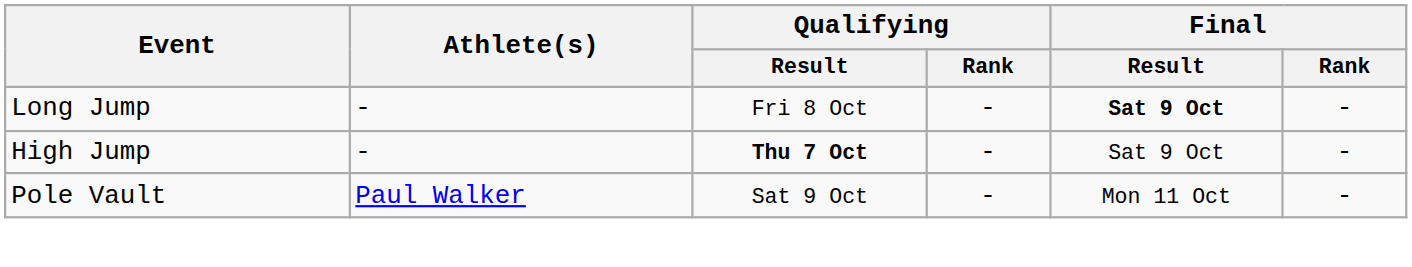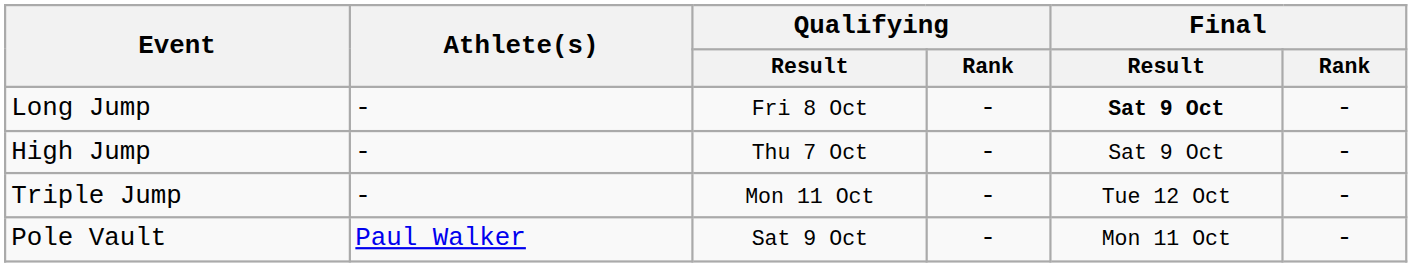High Jump | Qualifying / Result: bold -> normal
+ row: Triple Jump | - | Mon 11 Oct | - | Tue 12 Oct | -
